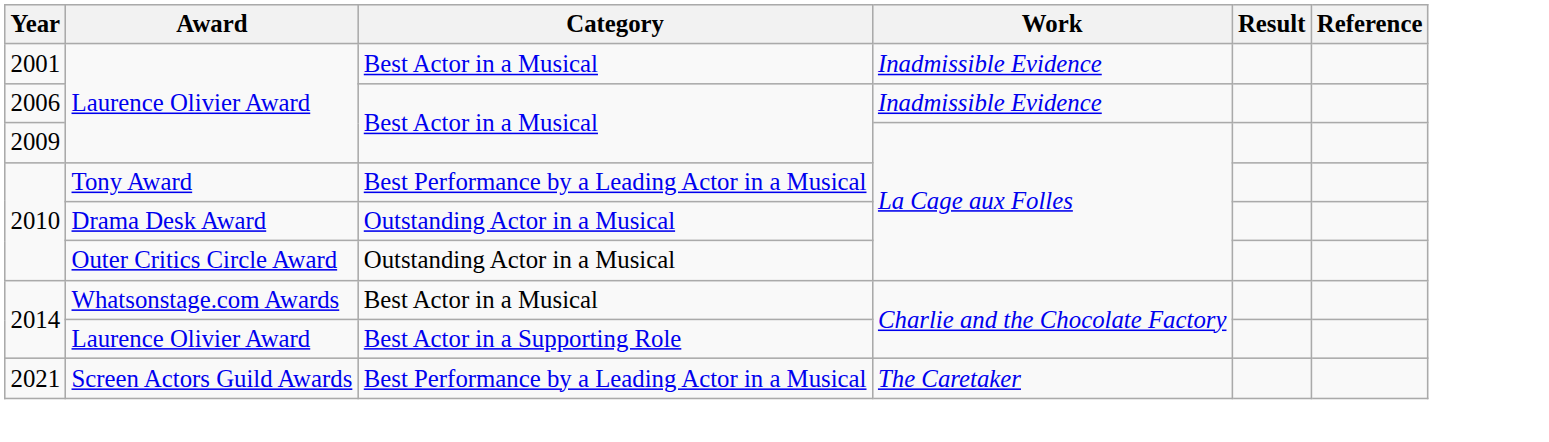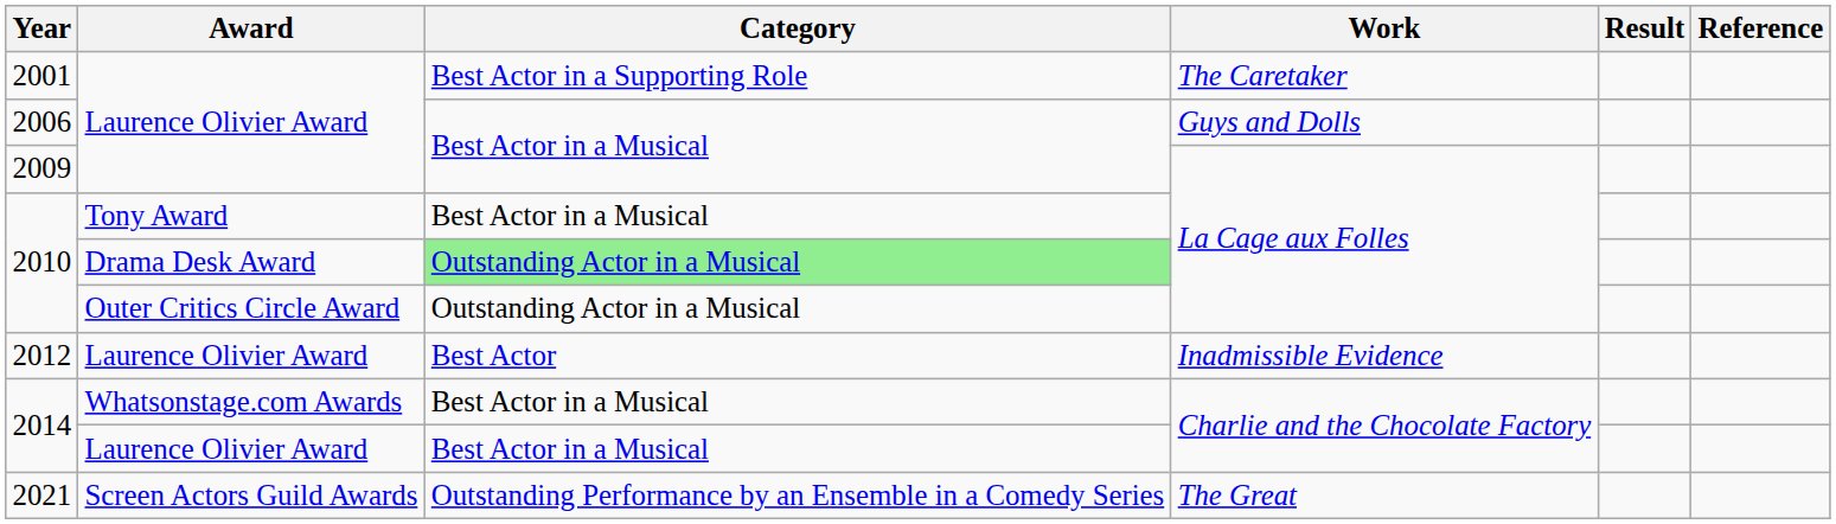2001 | Category: Best Actor in a Musical -> Best Actor in a Supporting Role
2001 | Work: Inadmissible Evidence -> The Caretaker
2006 | Work: Inadmissible Evidence -> Guys and Dolls
2010 / Tony Award | Category: Best Performance by a Leading Actor in a Musical -> Best Actor in a Musical
2010 / Drama Desk Award | Category: no background -> lightgreen background
+ row: 2012 | Laurence Olivier Award | Best Actor | Inadmissible Evidence
2014 / Laurence Olivier Award | Category: Best Actor in a Supporting Role -> Best Actor in a Musical
2021 | Category: Best Performance by a Leading Actor in a Musical -> Outstanding Performance by an Ensemble in a Comedy Series
2021 | Work: The Caretaker -> The Great
